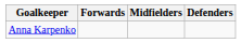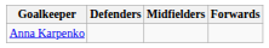columns swapped: Defenders <-> Forwards
